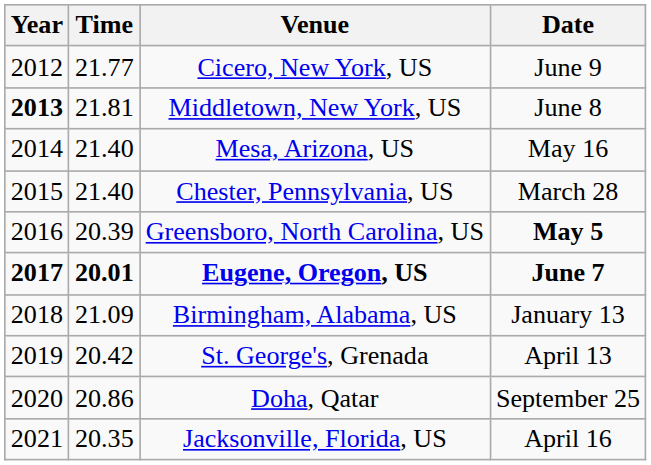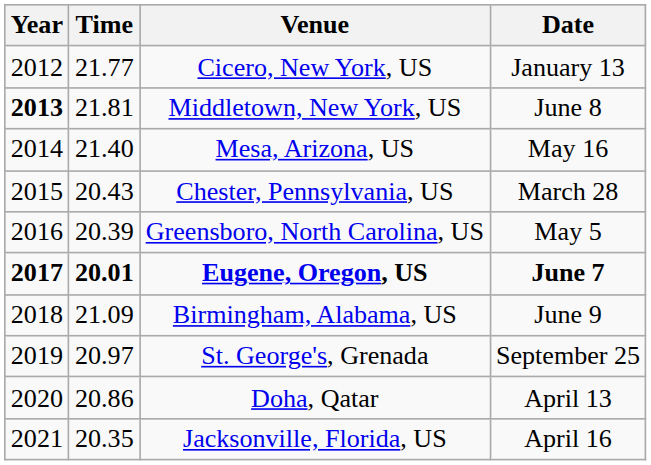Cicero, New York, US | Date: June 9 -> January 13
Chester, Pennsylvania, US | Time: 21.40 -> 20.43
Greensboro, North Carolina, US | Date: bold -> normal
Birmingham, Alabama, US | Date: January 13 -> June 9
St. George's, Grenada | Time: 20.42 -> 20.97
St. George's, Grenada | Date: April 13 -> September 25
Doha, Qatar | Date: September 25 -> April 13
